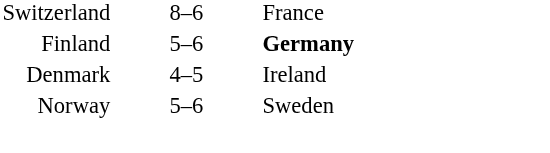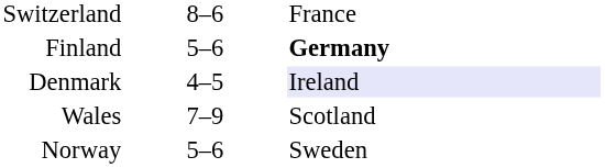Denmark | column 3: no background -> lavender background
+ row: Wales | 7–9 | Scotland
